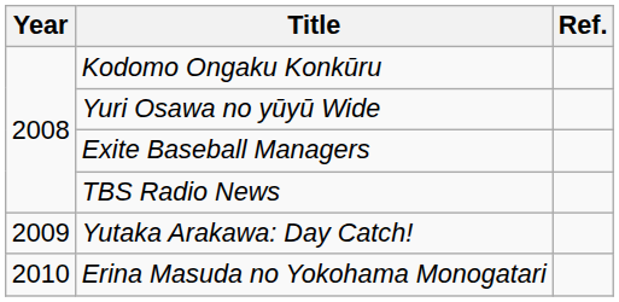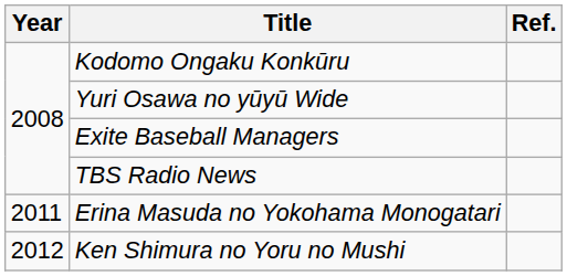- row: 2009 | Yutaka Arakawa: Day Catch!
Erina Masuda no Yokohama Monogatari | Year: 2010 -> 2011
+ row: 2012 | Ken Shimura no Yoru no Mushi
